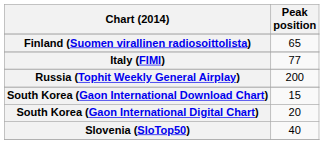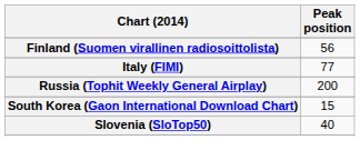Finland (Suomen virallinen radiosoittolista) | Peak position: 65 -> 56
- row: South Korea (Gaon International Digital Chart) | 20
